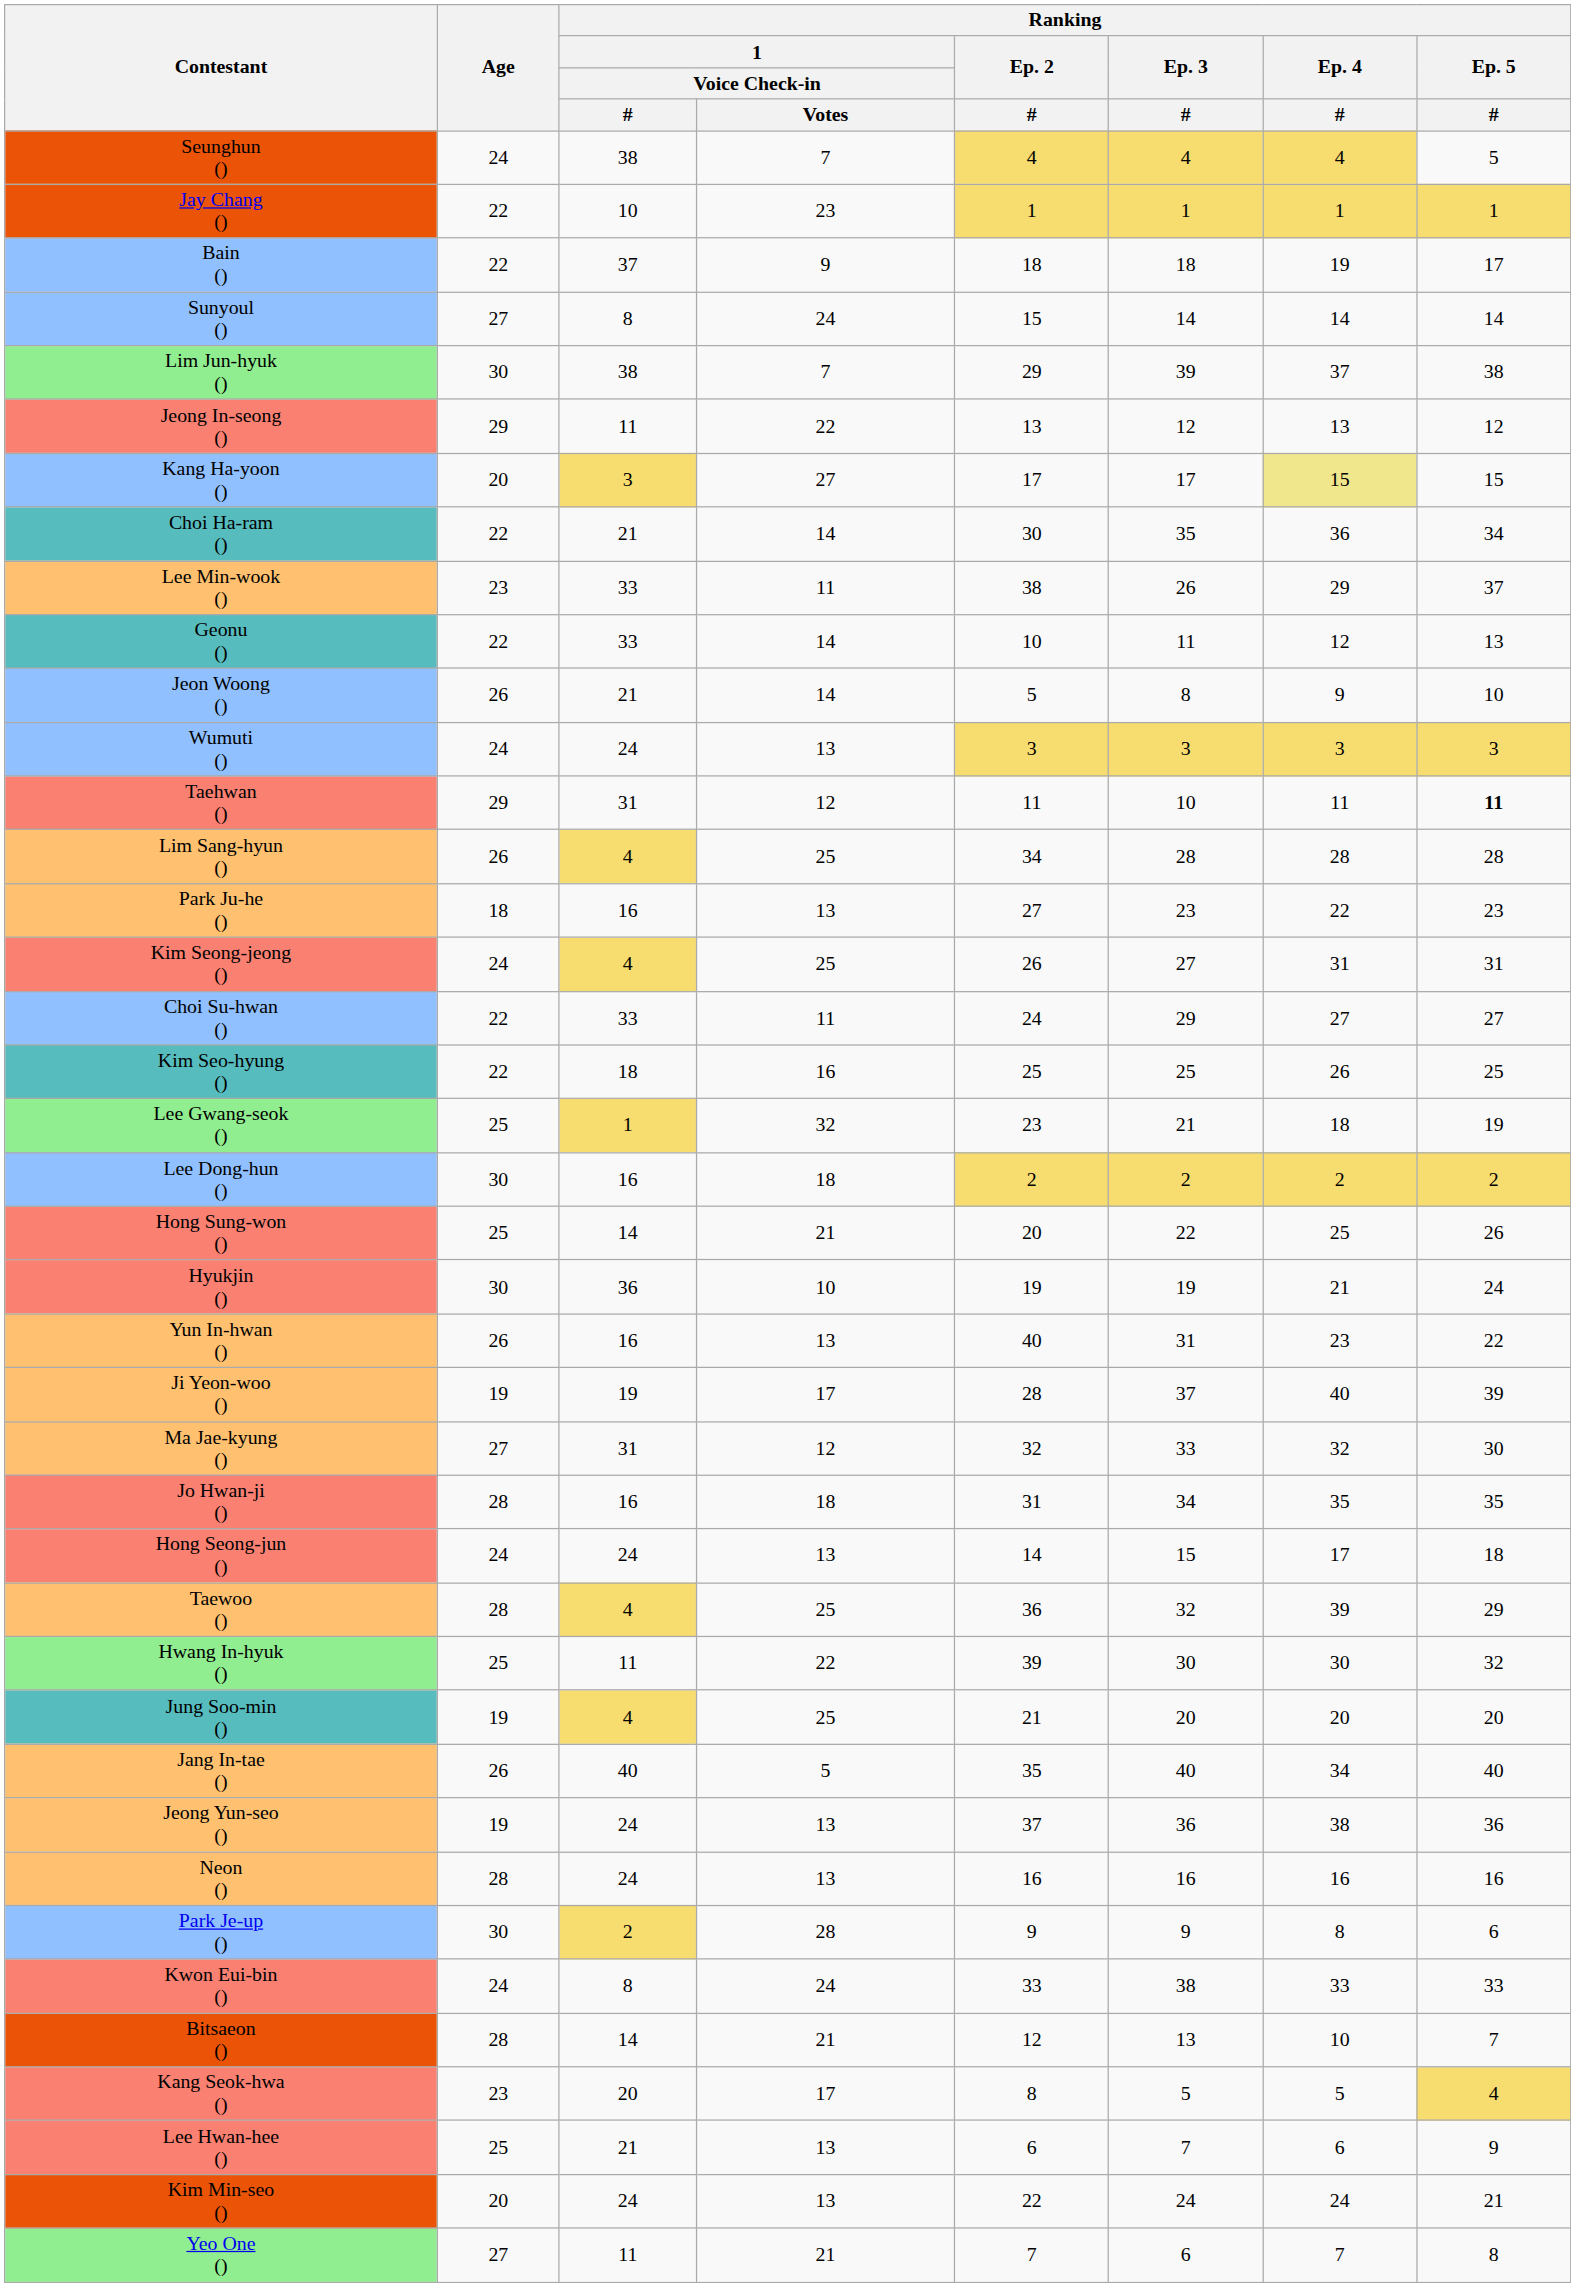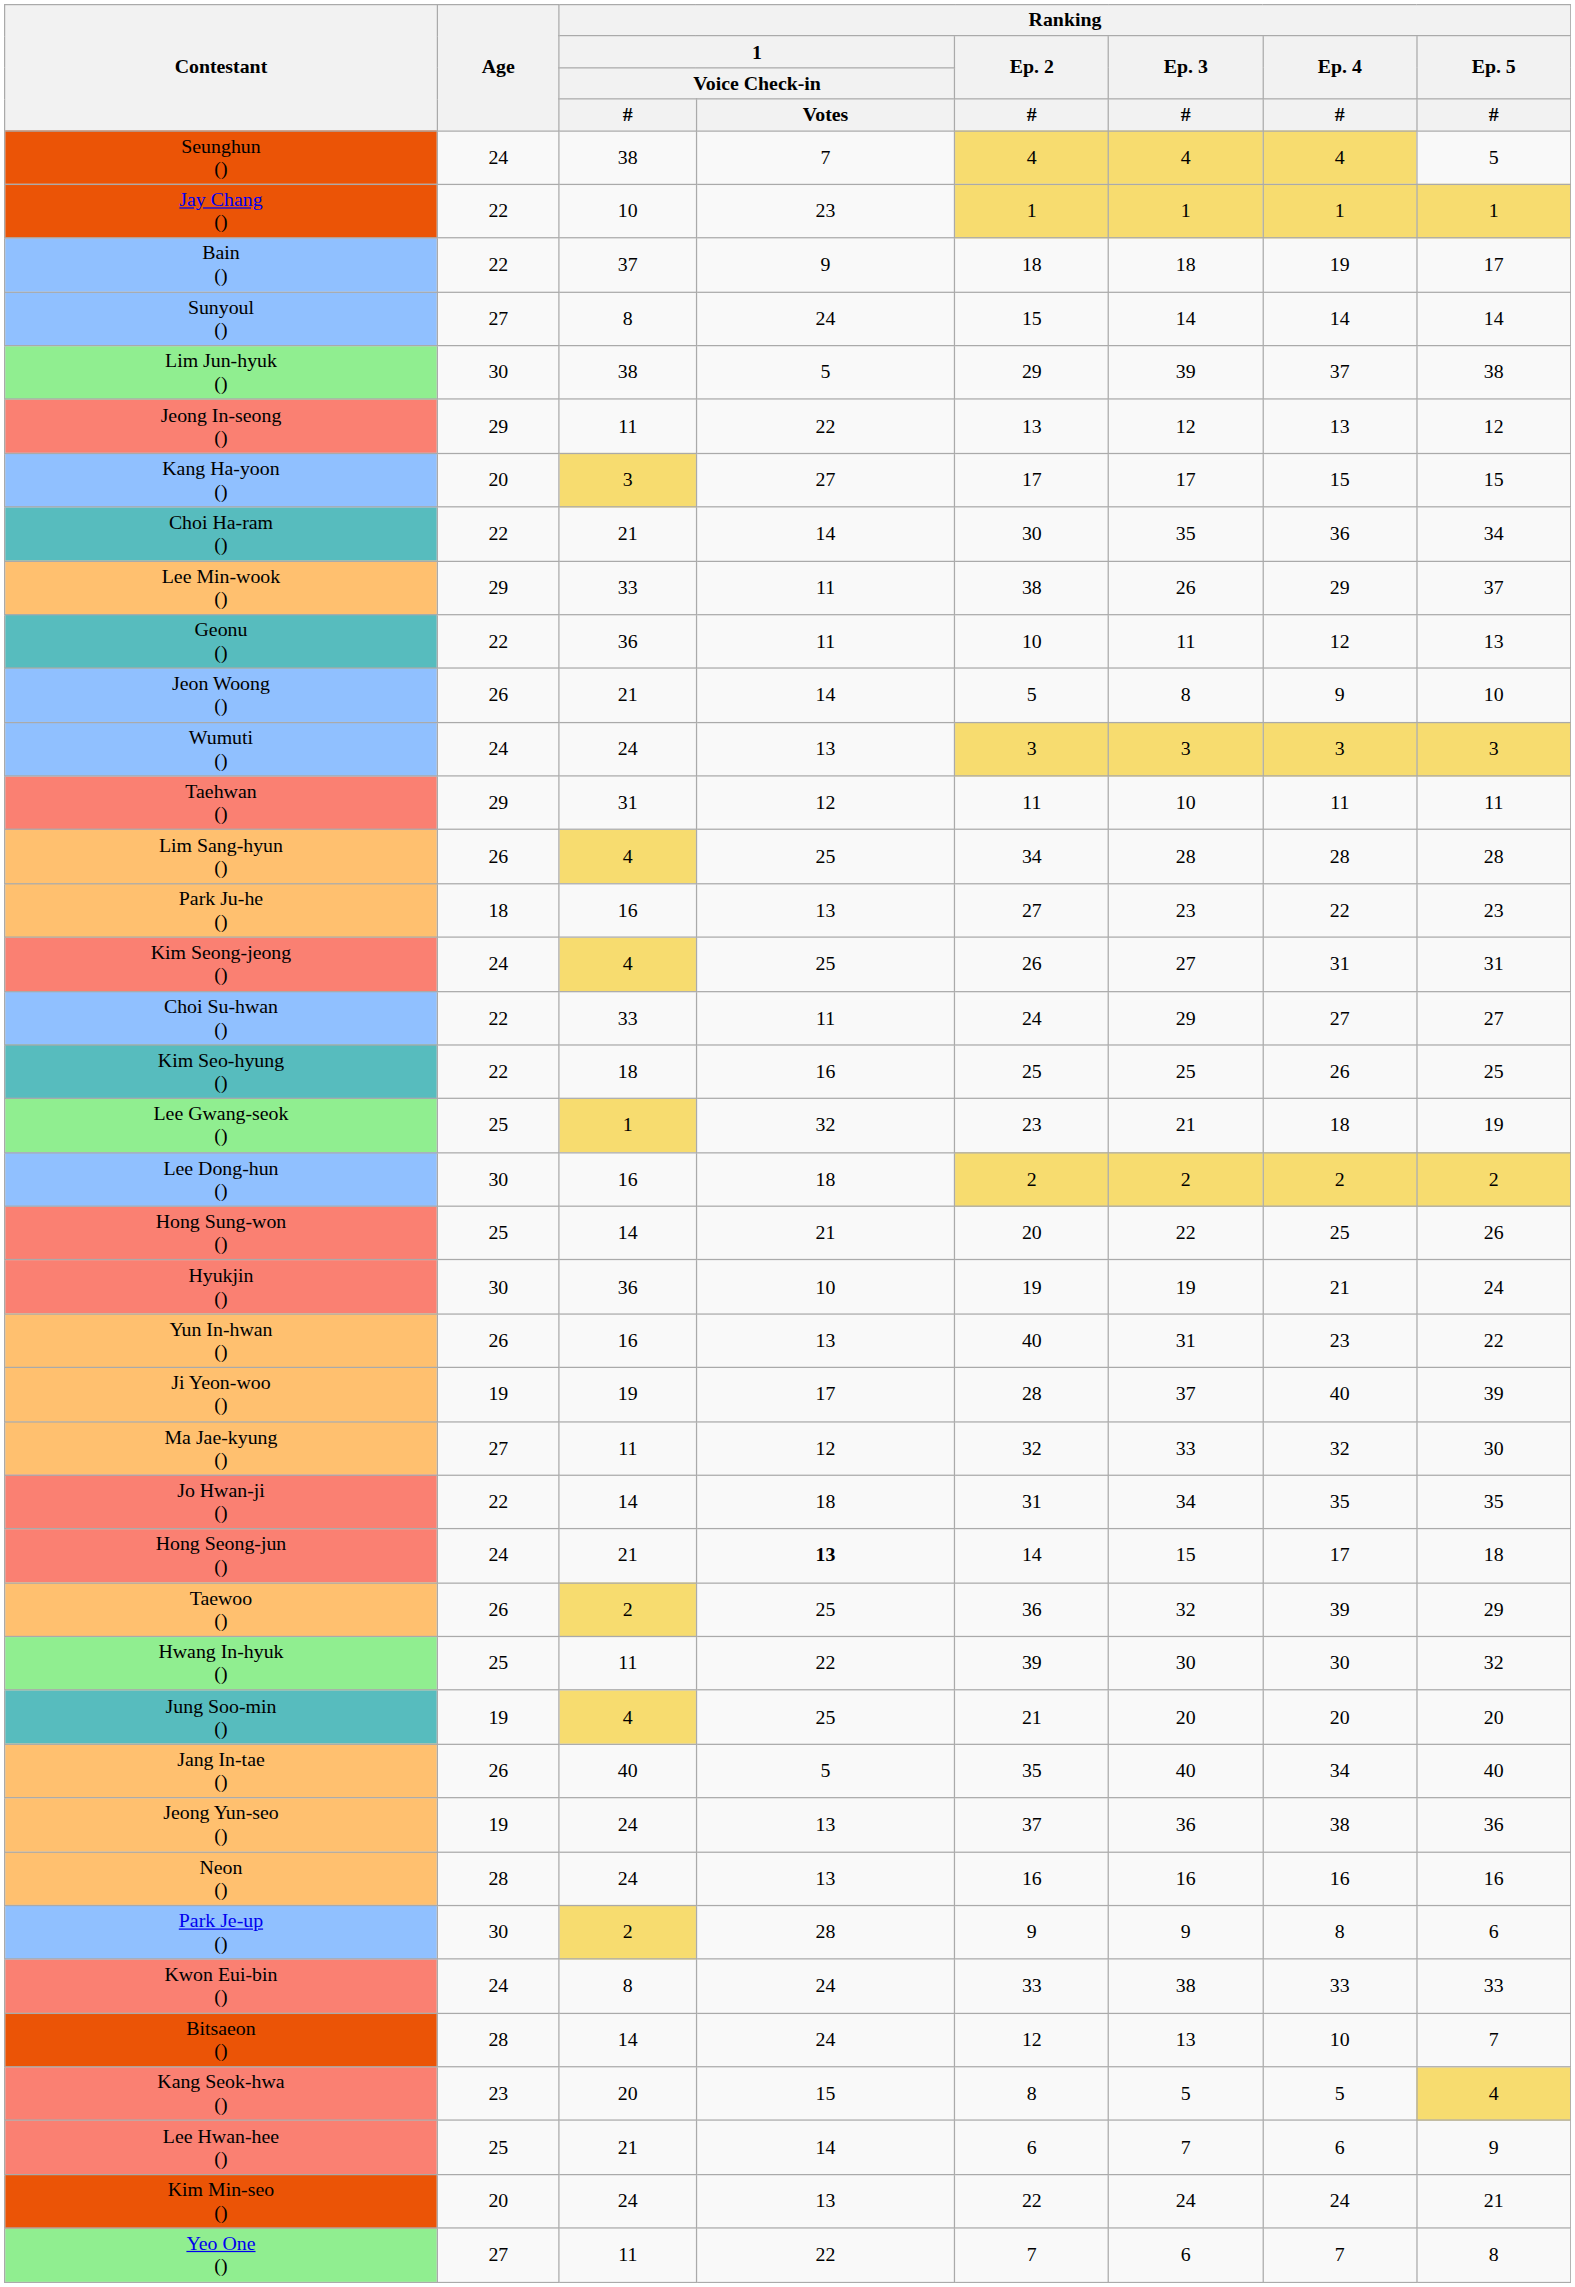Lim Jun-hyuk () | Ranking / 1 / Voice Check-in / Votes: 7 -> 5
Kang Ha-yoon () | Ranking / Ep. 4 / #: khaki background -> no background
Lee Min-wook () | Age: 23 -> 29
Geonu () | Ranking / 1 / Voice Check-in / #: 33 -> 36
Geonu () | Ranking / 1 / Voice Check-in / Votes: 14 -> 11
Taehwan () | Ranking / Ep. 5 / #: bold -> normal
Ma Jae-kyung () | Ranking / 1 / Voice Check-in / #: 31 -> 11
Jo Hwan-ji () | Age: 28 -> 22
Jo Hwan-ji () | Ranking / 1 / Voice Check-in / #: 16 -> 14
Hong Seong-jun () | Ranking / 1 / Voice Check-in / #: 24 -> 21
Hong Seong-jun () | Ranking / 1 / Voice Check-in / Votes: normal -> bold
Taewoo () | Age: 28 -> 26
Taewoo () | Ranking / 1 / Voice Check-in / #: 4 -> 2
Bitsaeon () | Ranking / 1 / Voice Check-in / Votes: 21 -> 24
Kang Seok-hwa () | Ranking / 1 / Voice Check-in / Votes: 17 -> 15
Lee Hwan-hee () | Ranking / 1 / Voice Check-in / Votes: 13 -> 14
Yeo One () | Ranking / 1 / Voice Check-in / Votes: 21 -> 22
